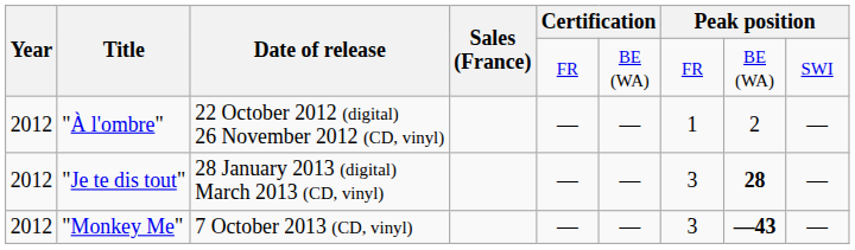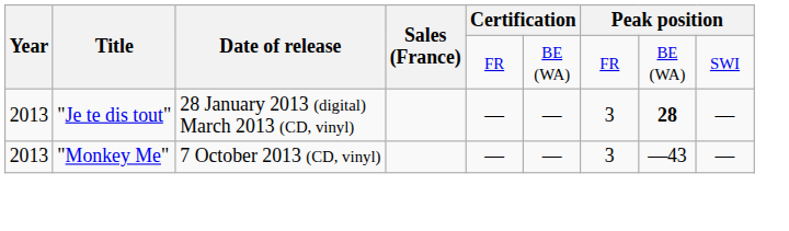- row: 2012 | "À l'ombre" | 22 October 2012 (digital) 26 November 2012 (CD, vinyl) | — | — | 1 | 2 | —
"Je te dis tout" | Year: 2012 -> 2013
"Monkey Me" | Year: 2012 -> 2013
"Monkey Me" | column 8: bold -> normal
